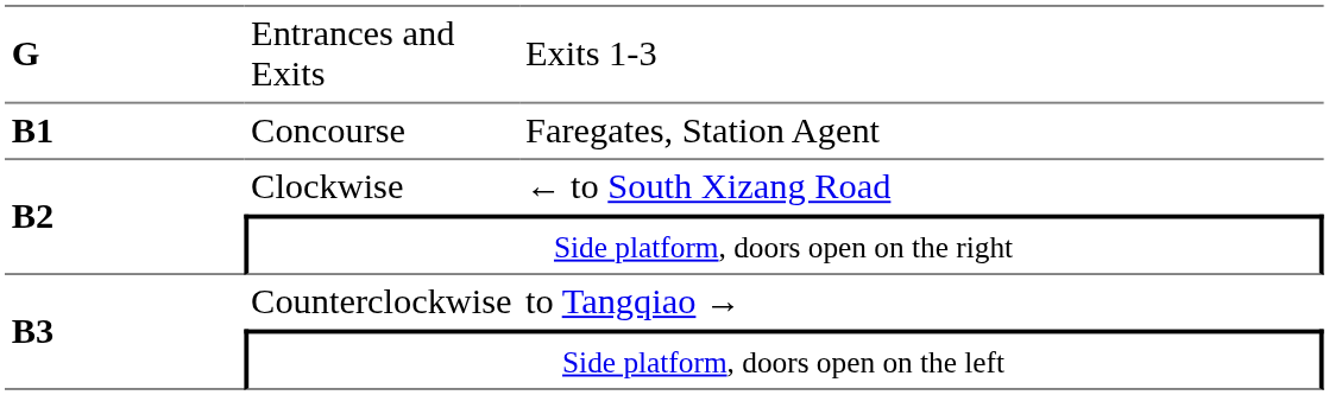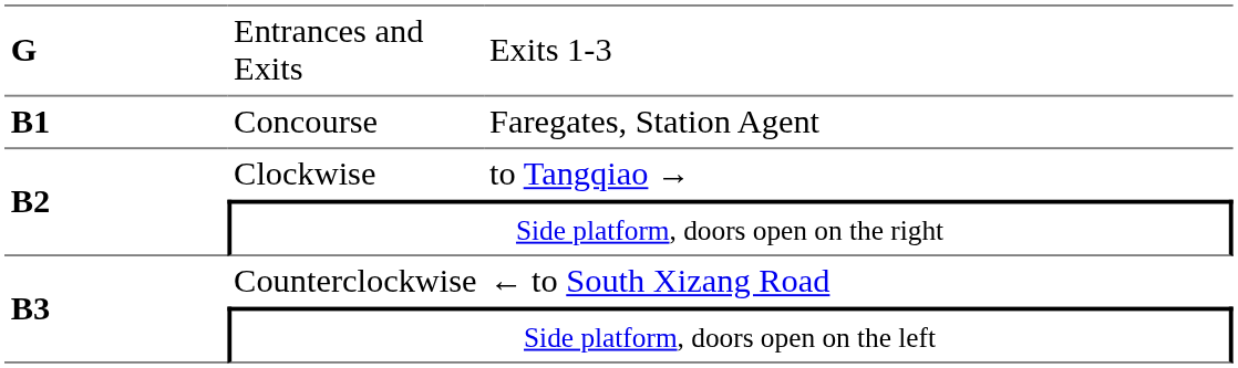Clockwise | column 3: ← to South Xizang Road -> to Tangqiao →
Counterclockwise | column 3: to Tangqiao → -> ← to South Xizang Road
